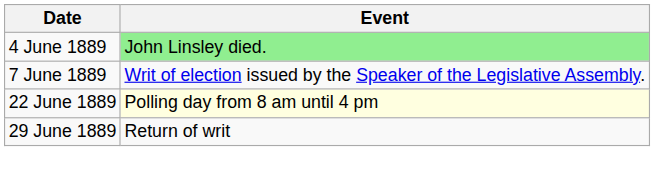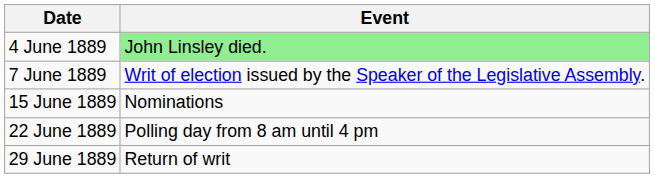+ row: 15 June 1889 | Nominations
22 June 1889 | Event: lightyellow background -> no background
